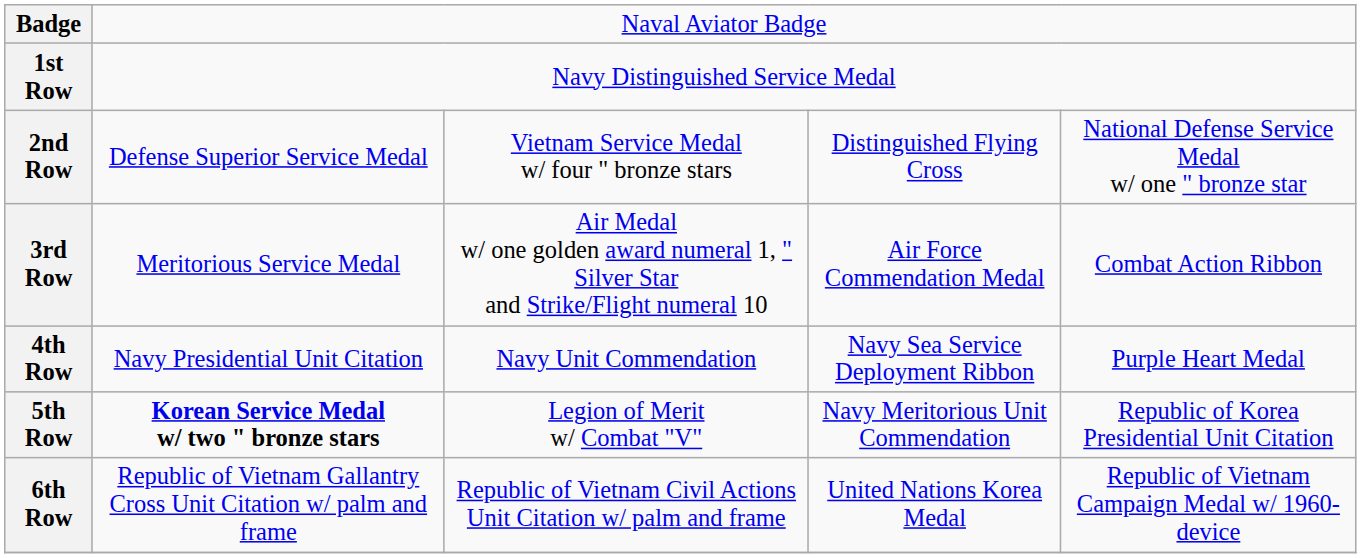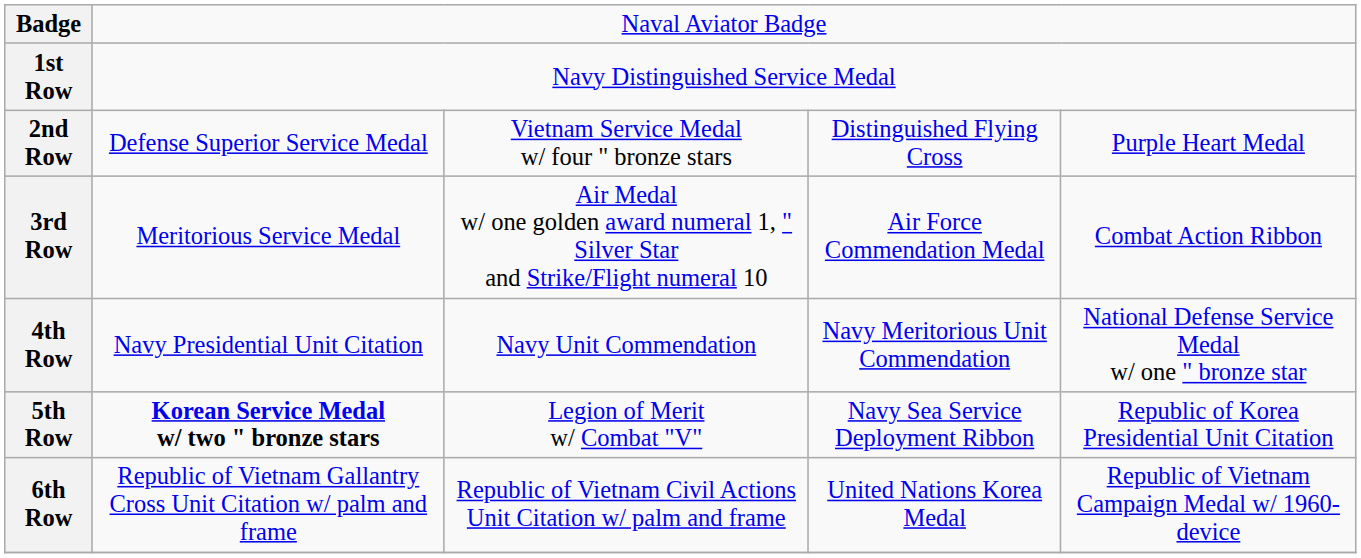2nd Row | column 5: National Defense Service Medal w/ one " bronze star -> Purple Heart Medal
4th Row | column 4: Navy Sea Service Deployment Ribbon -> Navy Meritorious Unit Commendation
4th Row | column 5: Purple Heart Medal -> National Defense Service Medal w/ one " bronze star
5th Row | column 4: Navy Meritorious Unit Commendation -> Navy Sea Service Deployment Ribbon
